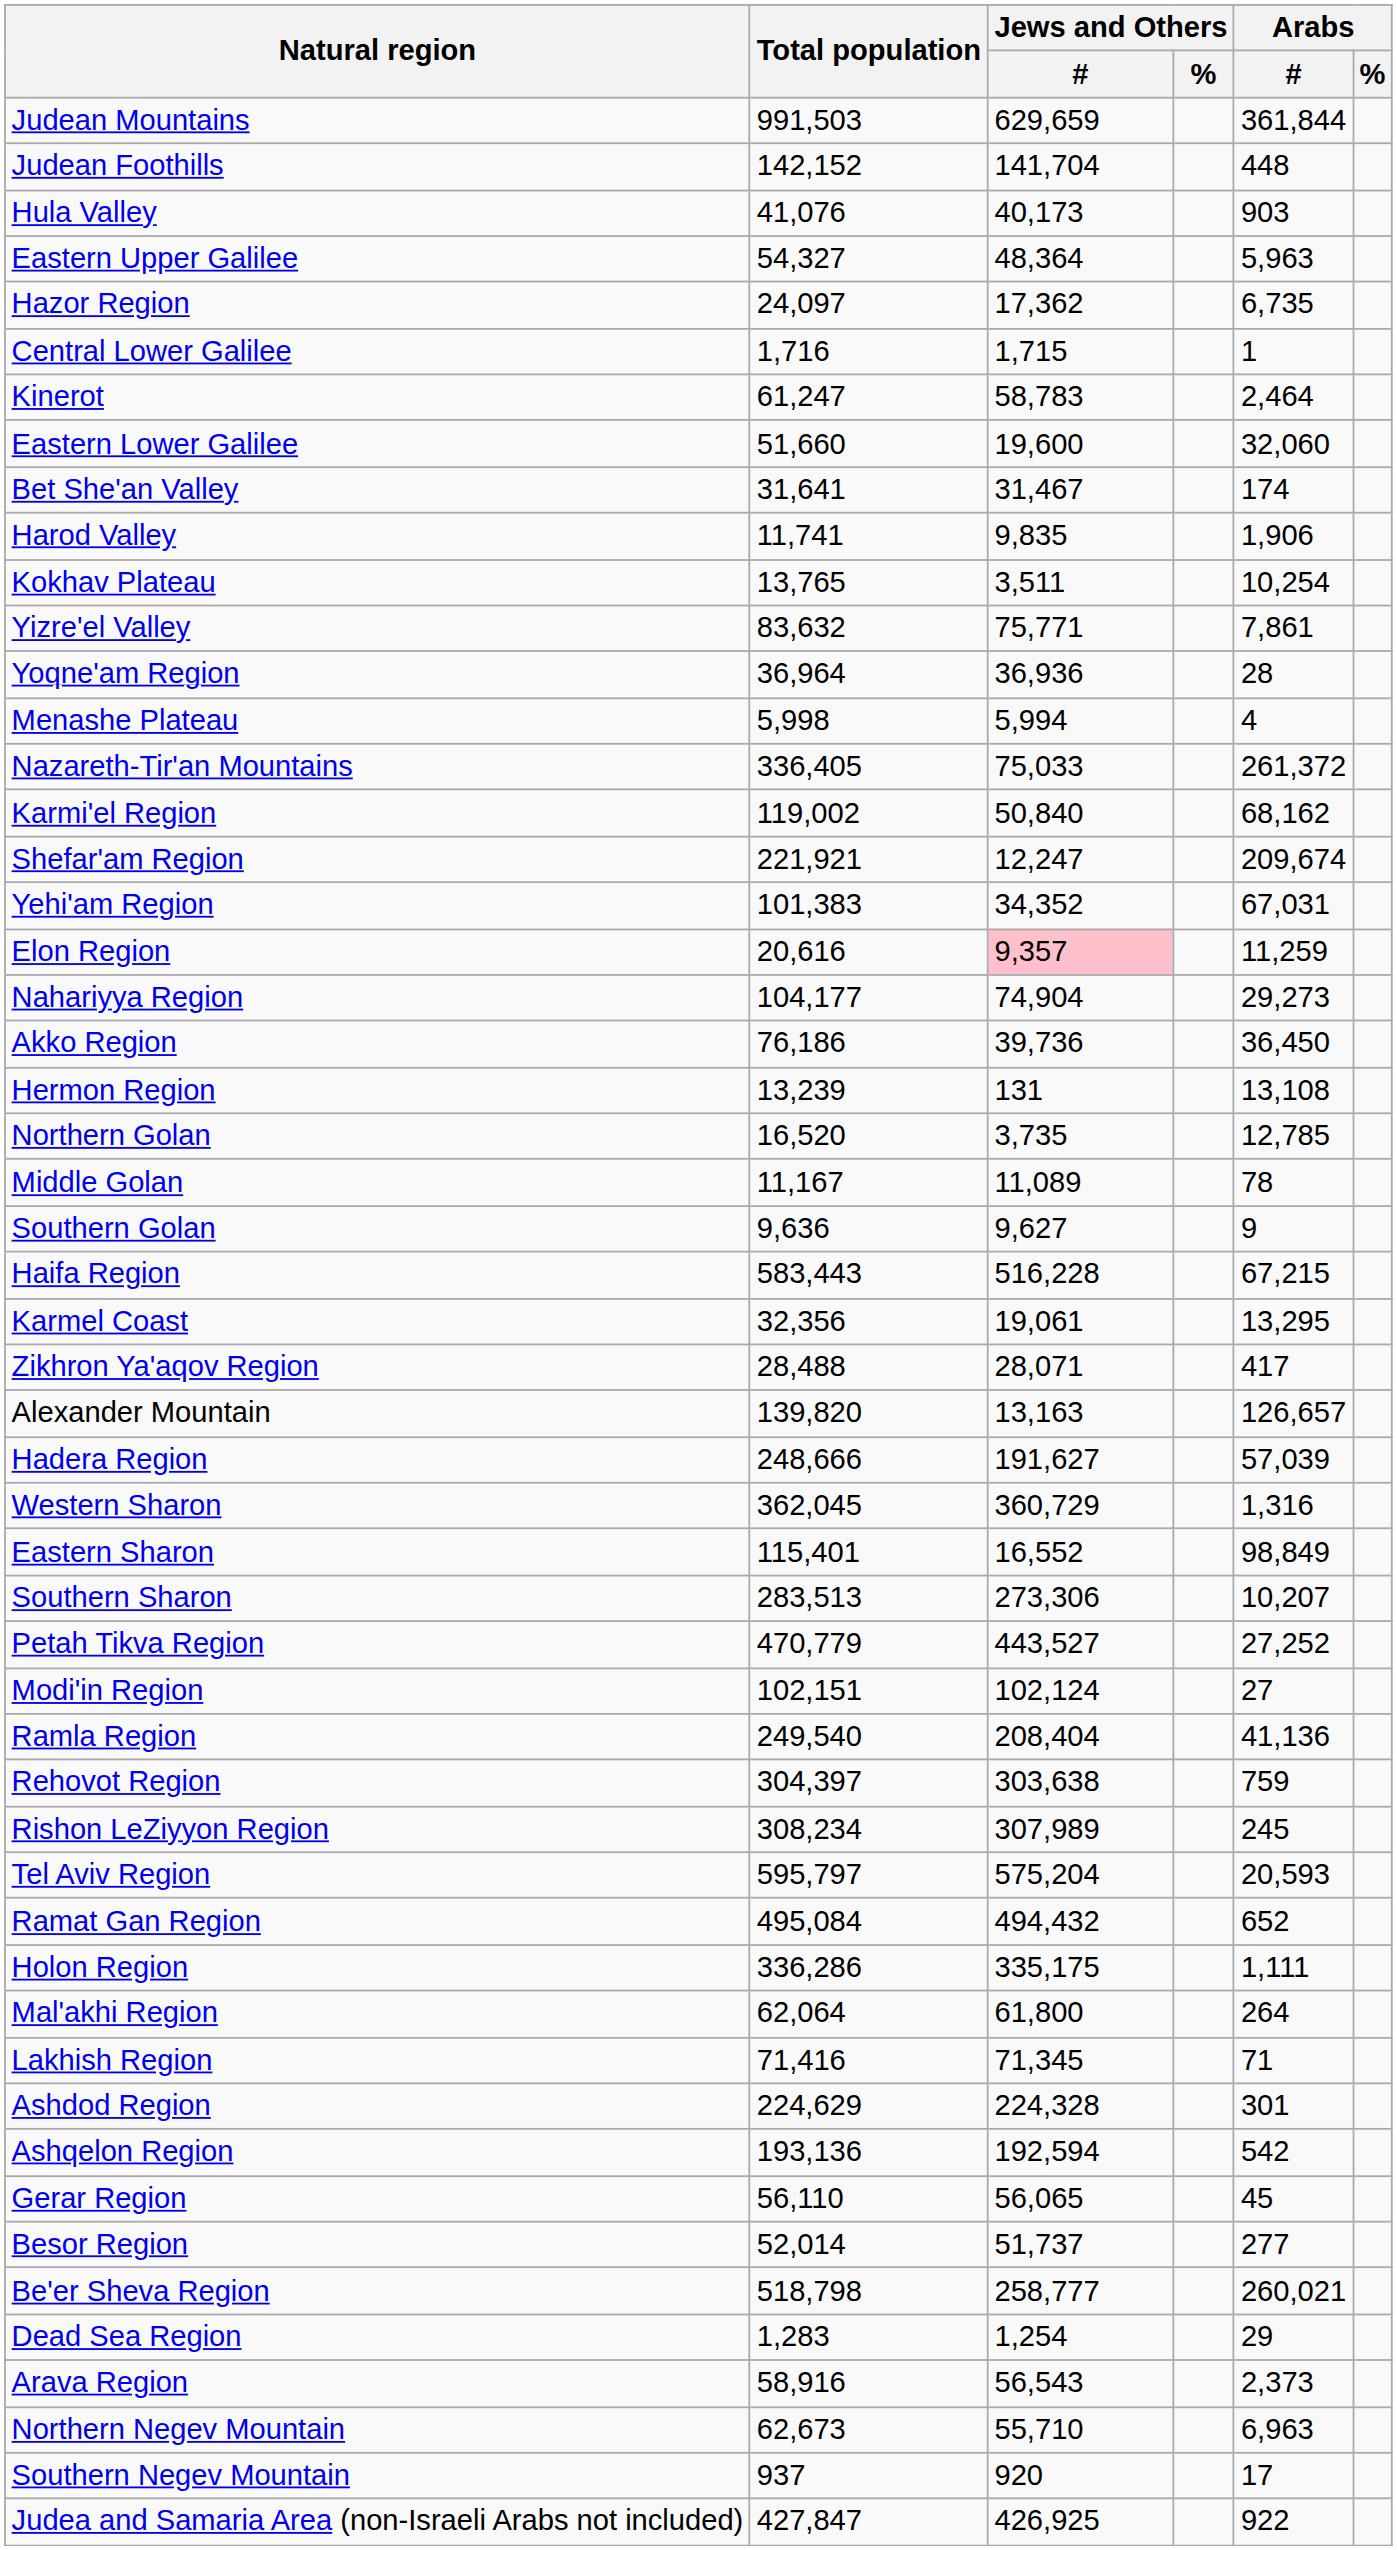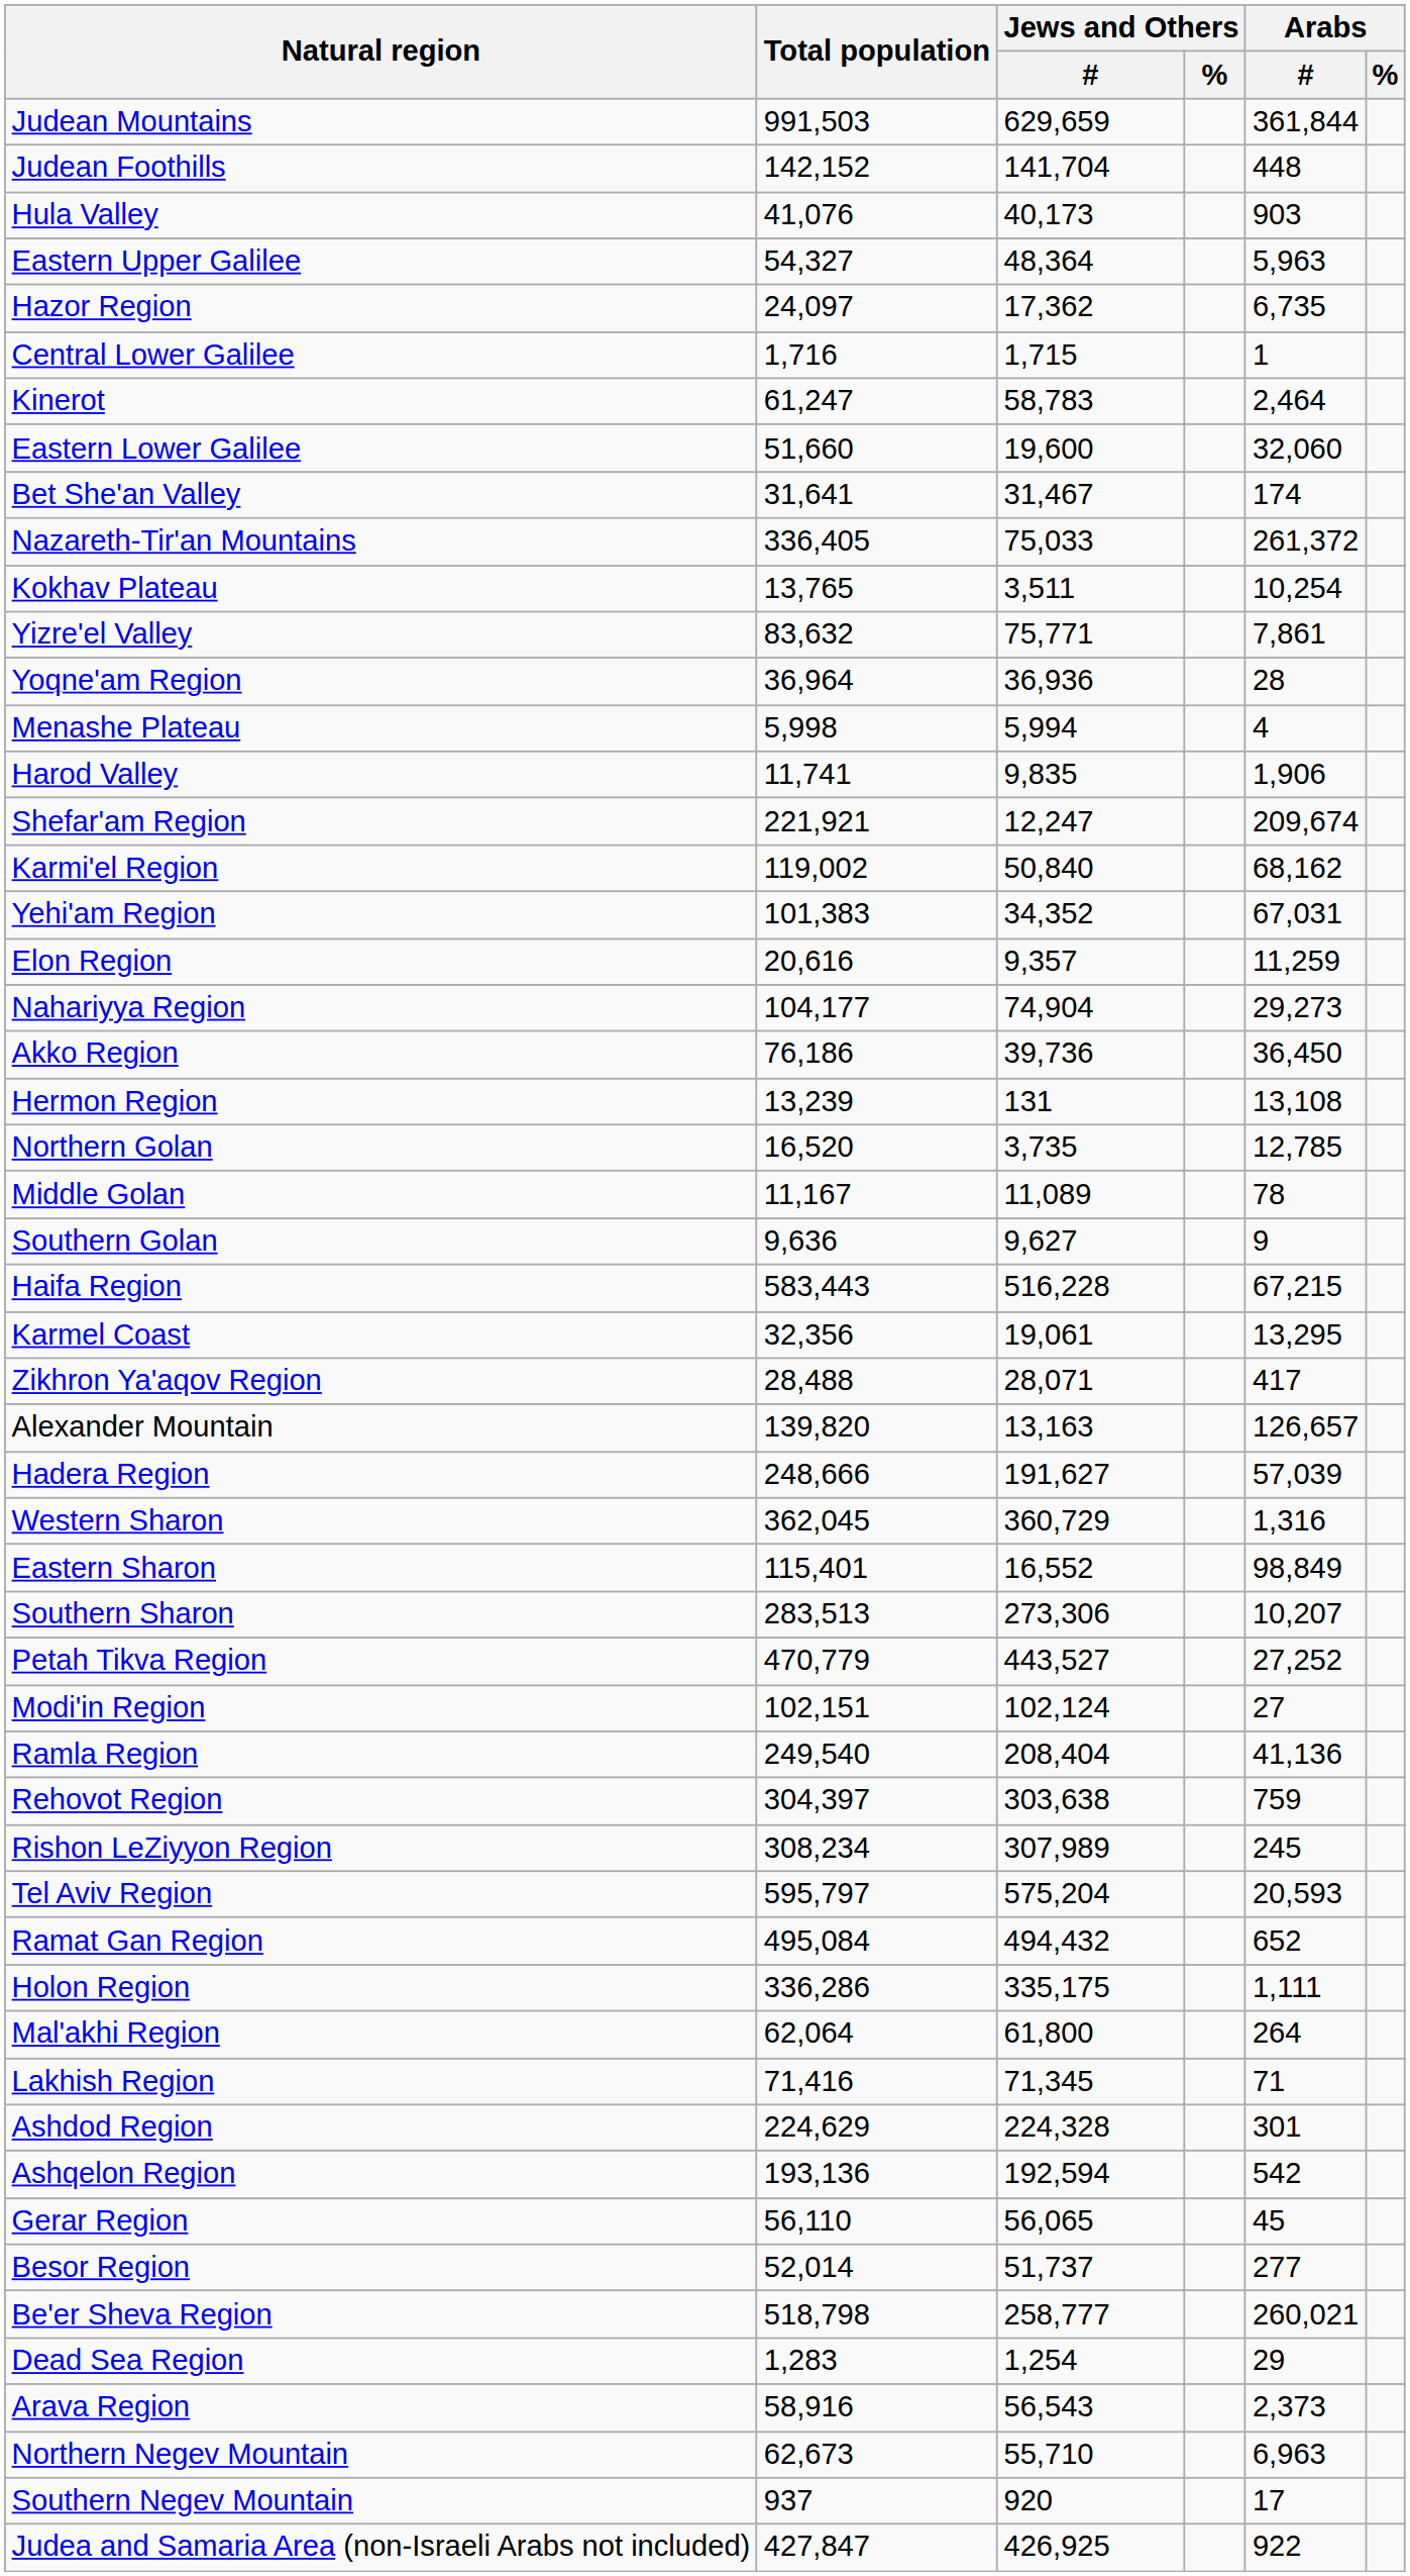rows swapped: Harod Valley <-> Nazareth-Tir'an Mountains
rows swapped: Shefar'am Region <-> Karmi'el Region
Elon Region | Jews and Others / #: pink background -> no background
